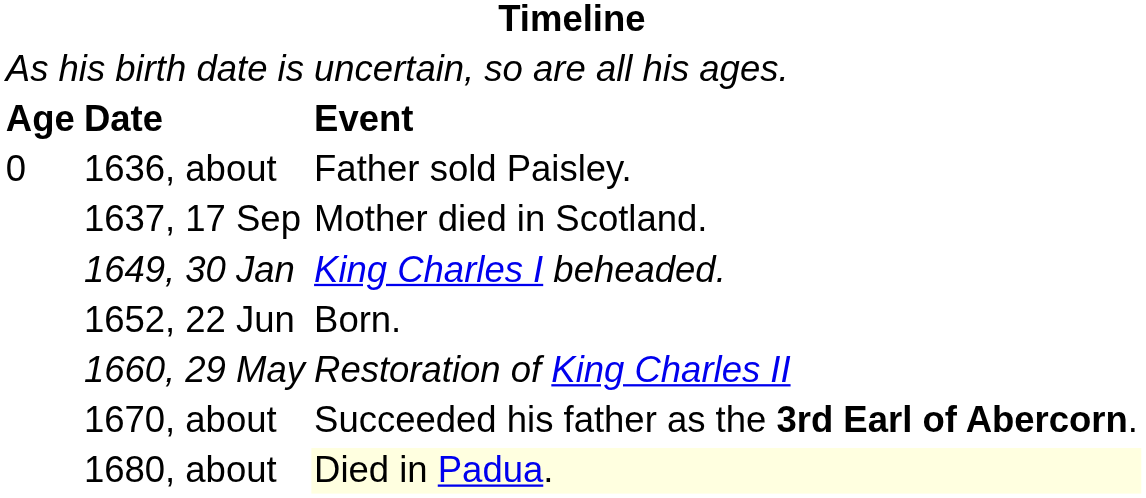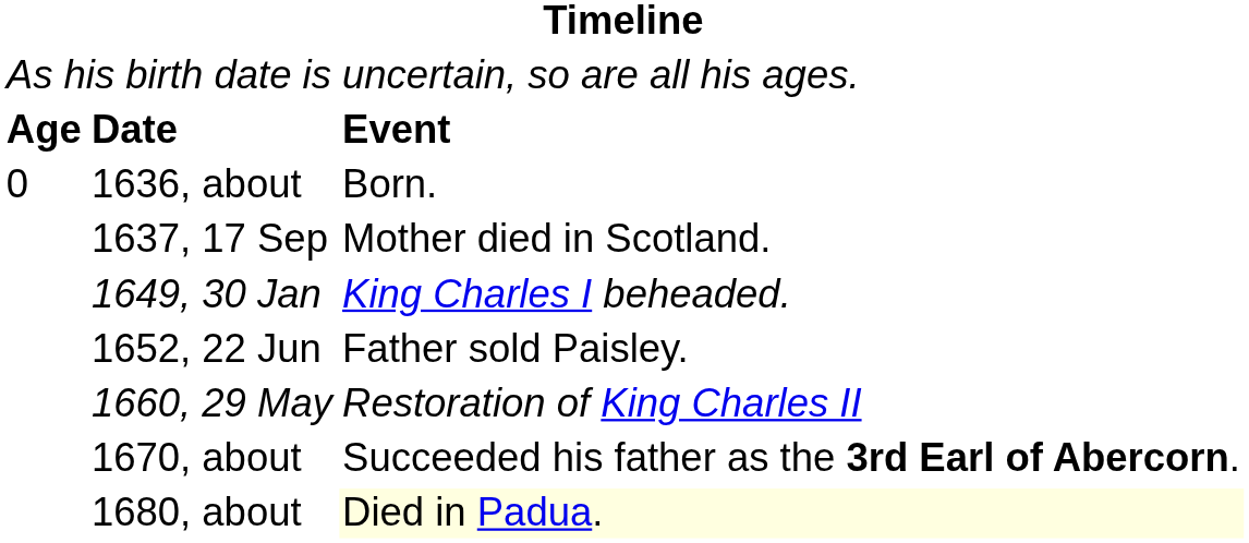1636, about | column 3: Father sold Paisley. -> Born.
1652, 22 Jun | column 3: Born. -> Father sold Paisley.
